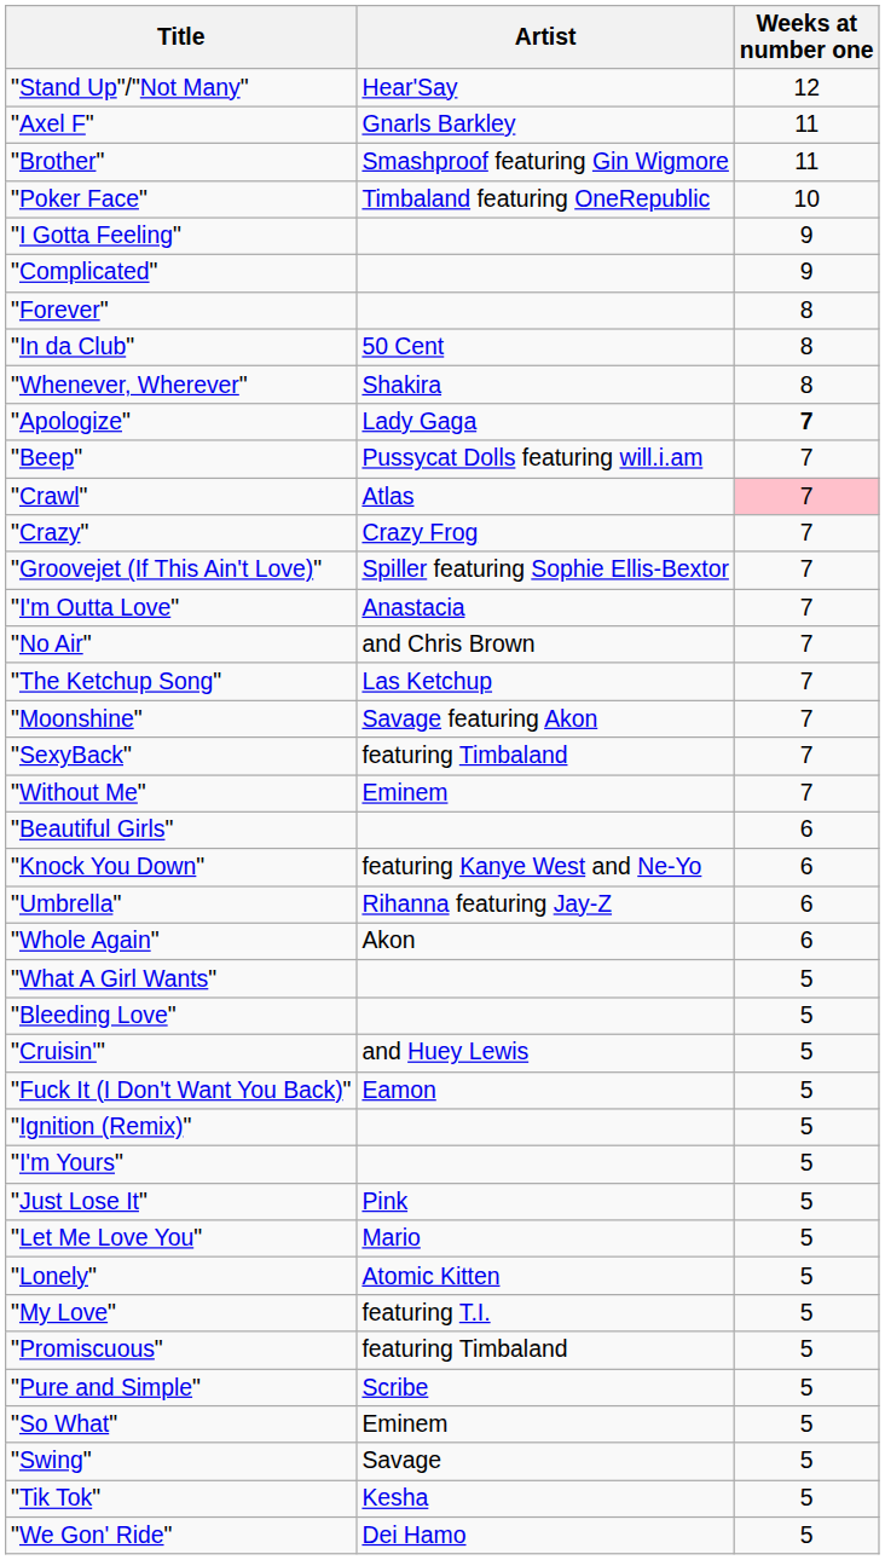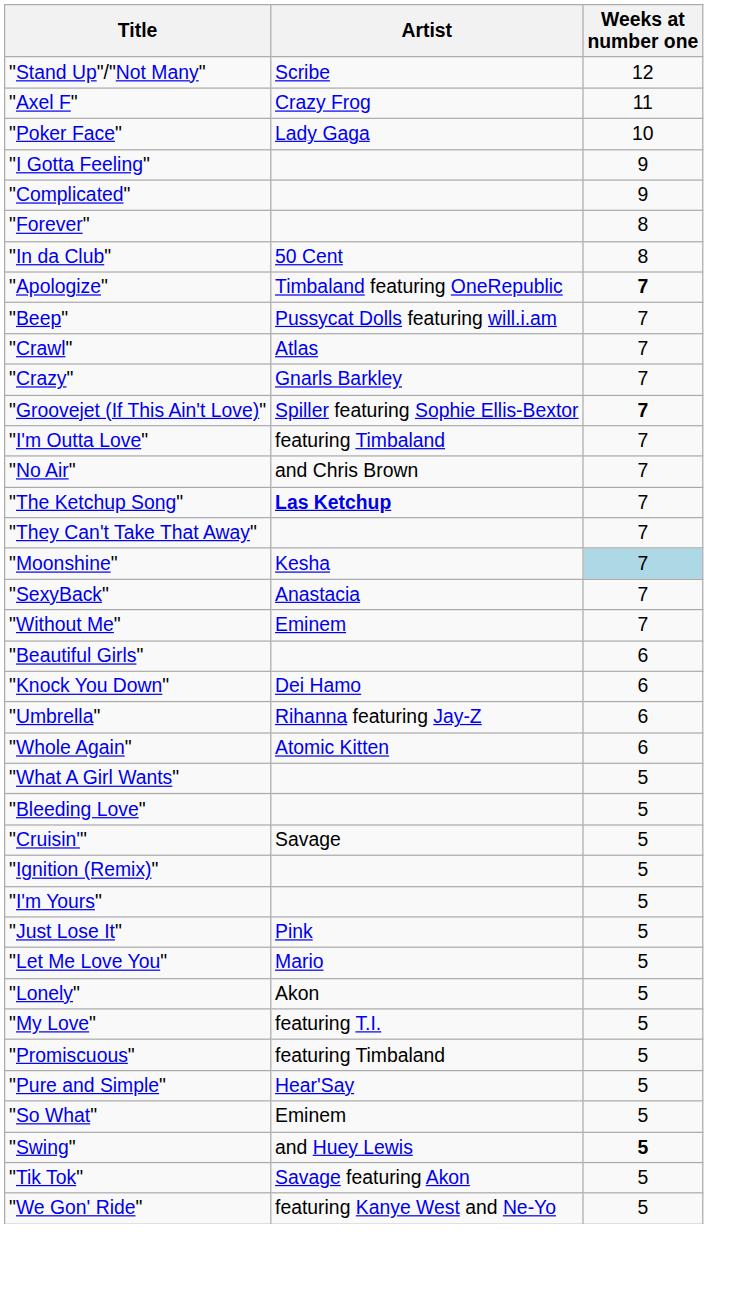"Stand Up"/"Not Many" | Artist: Hear'Say -> Scribe
"Axel F" | Artist: Gnarls Barkley -> Crazy Frog
- row: "Brother" | Smashproof featuring Gin Wigmore | 11
"Poker Face" | Artist: Timbaland featuring OneRepublic -> Lady Gaga
- row: "Whenever, Wherever" | Shakira | 8
"Apologize" | Artist: Lady Gaga -> Timbaland featuring OneRepublic
"Crawl" | Weeks at number one: pink background -> no background
"Crazy" | Artist: Crazy Frog -> Gnarls Barkley
"Groovejet (If This Ain't Love)" | Weeks at number one: normal -> bold
"I'm Outta Love" | Artist: Anastacia -> featuring Timbaland
"The Ketchup Song" | Artist: normal -> bold
+ row: "They Can't Take That Away" | 7
"Moonshine" | Artist: Savage featuring Akon -> Kesha
"Moonshine" | Weeks at number one: no background -> lightblue background
"SexyBack" | Artist: featuring Timbaland -> Anastacia
"Knock You Down" | Artist: featuring Kanye West and Ne-Yo -> Dei Hamo
"Whole Again" | Artist: Akon -> Atomic Kitten
"Cruisin'" | Artist: and Huey Lewis -> Savage
- row: "Fuck It (I Don't Want You Back)" | Eamon | 5
"Lonely" | Artist: Atomic Kitten -> Akon
"Pure and Simple" | Artist: Scribe -> Hear'Say
"Swing" | Artist: Savage -> and Huey Lewis
"Swing" | Weeks at number one: normal -> bold
"Tik Tok" | Artist: Kesha -> Savage featuring Akon
"We Gon' Ride" | Artist: Dei Hamo -> featuring Kanye West and Ne-Yo
